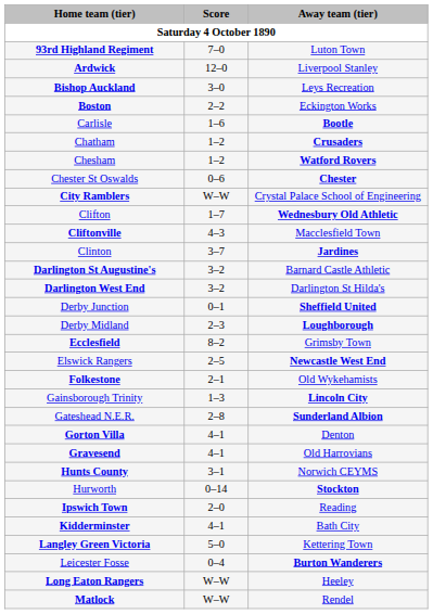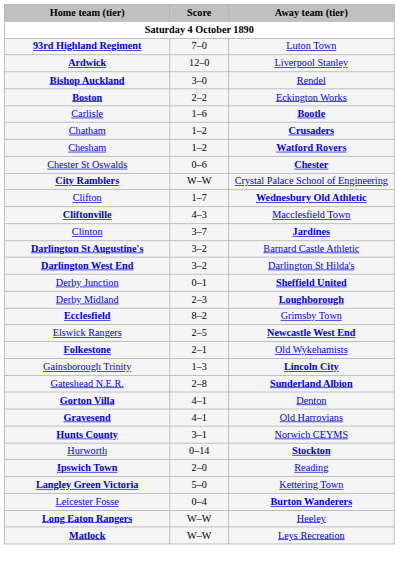Bishop Auckland | Away team (tier): Leys Recreation -> Rendel
- row: Kidderminster | 4–1 | Bath City
Matlock | Away team (tier): Rendel -> Leys Recreation
